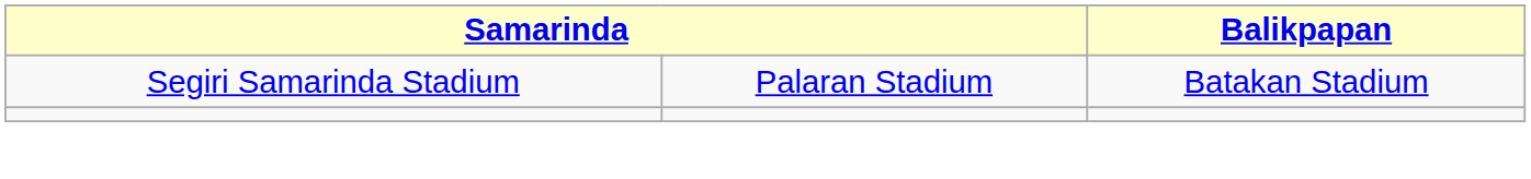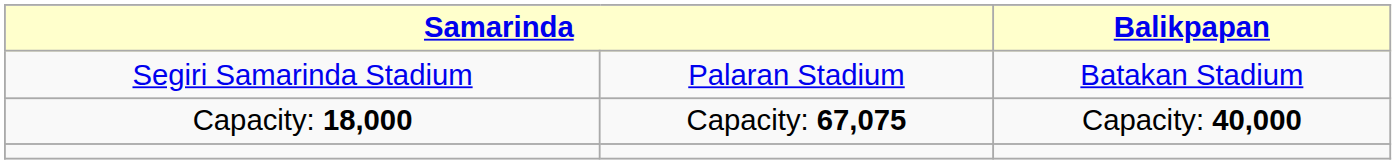+ row: Capacity: 18,000 | Capacity: 67,075 | Capacity: 40,000
